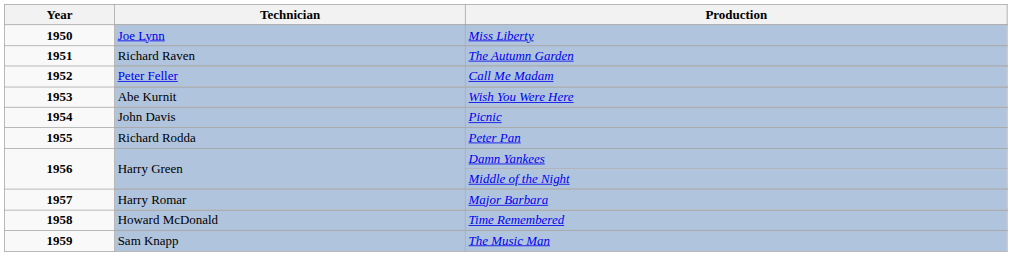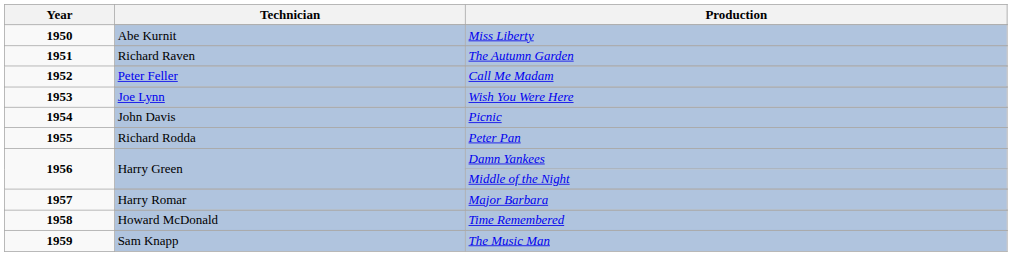Miss Liberty | Technician: Joe Lynn -> Abe Kurnit
Wish You Were Here | Technician: Abe Kurnit -> Joe Lynn
